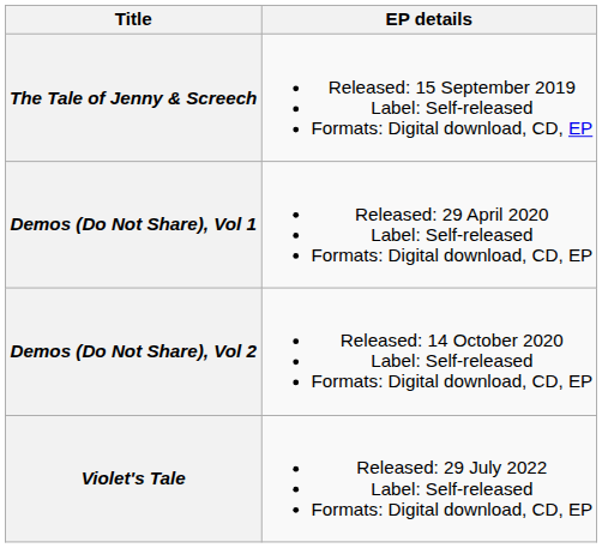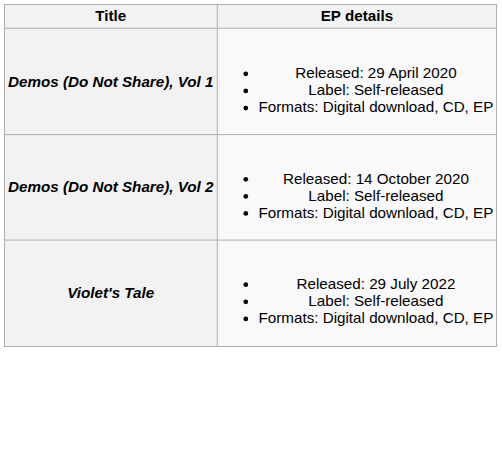- row: The Tale of Jenny & Screech | Released: 15 September 2019 Label: Self-released Formats: Digital download, CD, EP
